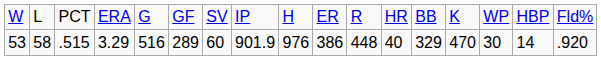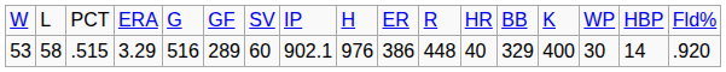53 | column 8: 901.9 -> 902.1
53 | column 14: 470 -> 400
